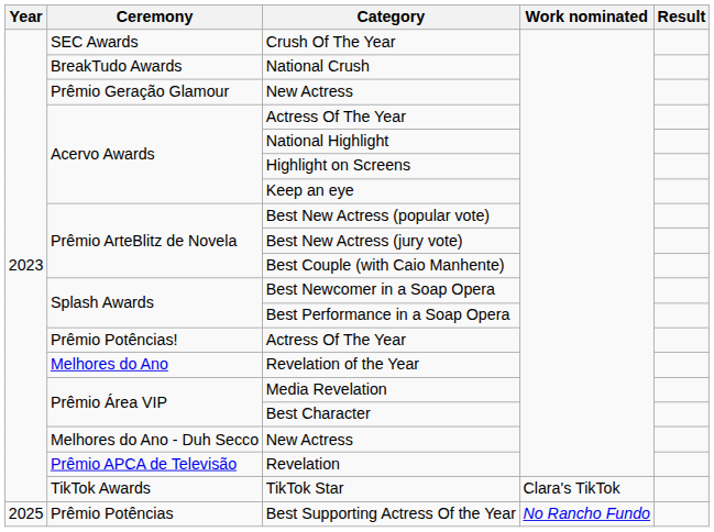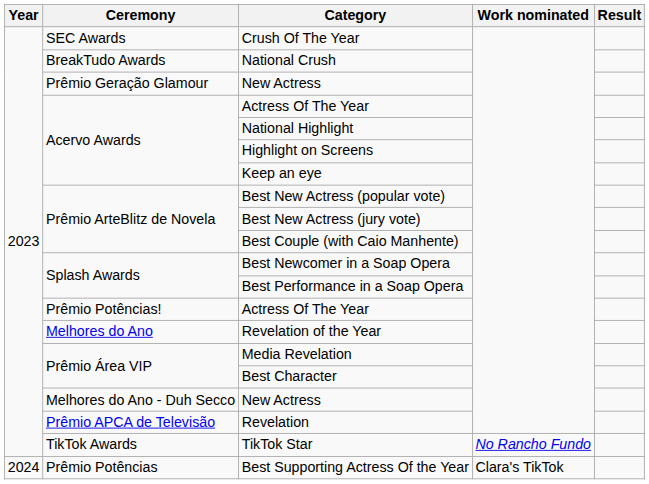TikTok Star | Work nominated: Clara's TikTok -> No Rancho Fundo
Best Supporting Actress Of the Year | Year: 2025 -> 2024
Best Supporting Actress Of the Year | Work nominated: No Rancho Fundo -> Clara's TikTok
